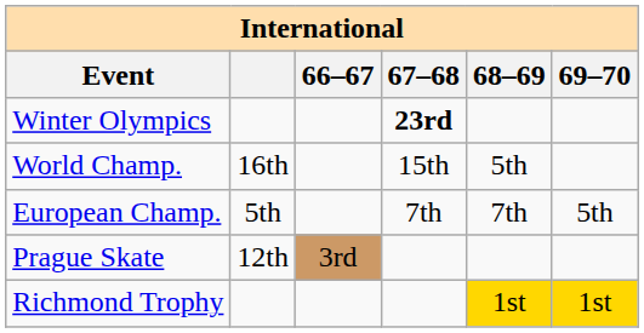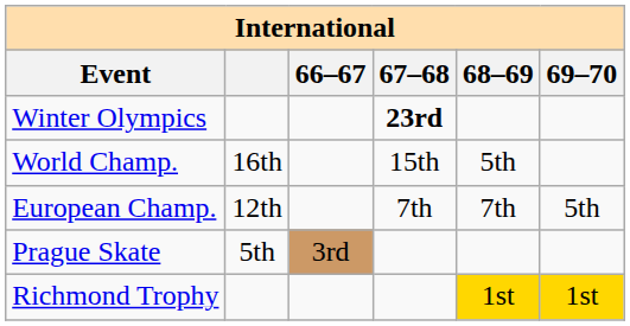European Champ. | column 2: 5th -> 12th
Prague Skate | column 2: 12th -> 5th
